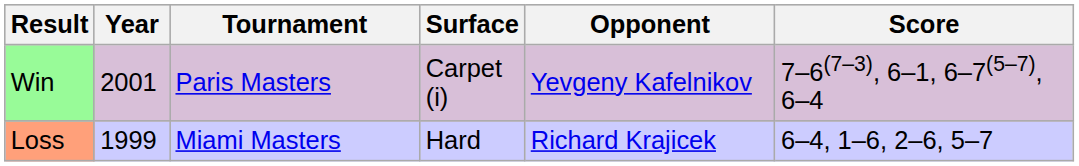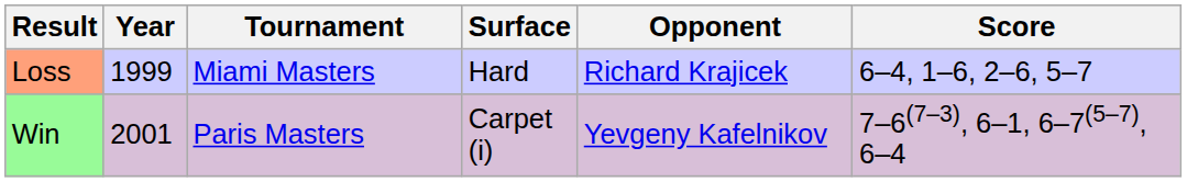rows swapped: Loss <-> Win
